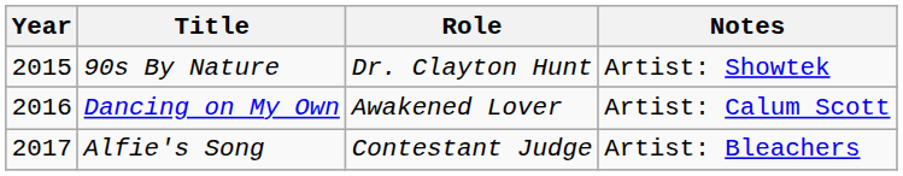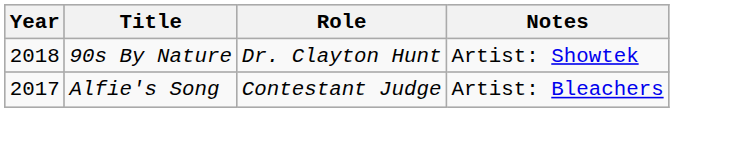90s By Nature | Year: 2015 -> 2018
- row: 2016 | Dancing on My Own | Awakened Lover | Artist: Calum Scott
